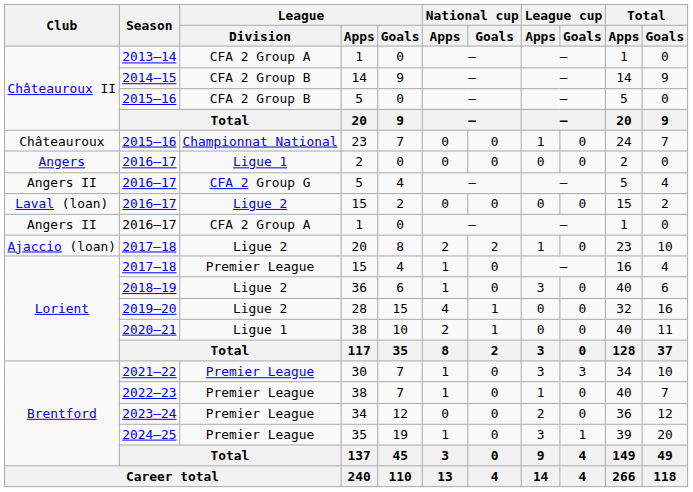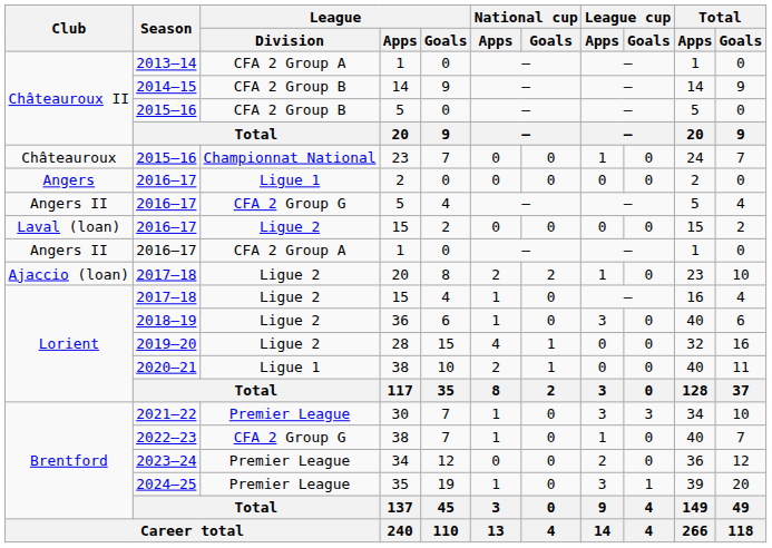2017–18 / 15 | League / Division: Premier League -> Ligue 2
2022–23 / 38 | League / Division: Premier League -> CFA 2 Group G
